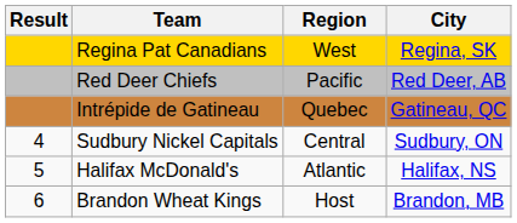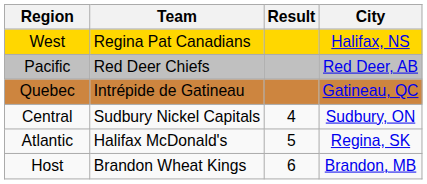columns swapped: Result <-> Region
Regina Pat Canadians | City: Regina, SK -> Halifax, NS
Halifax McDonald's | City: Halifax, NS -> Regina, SK
